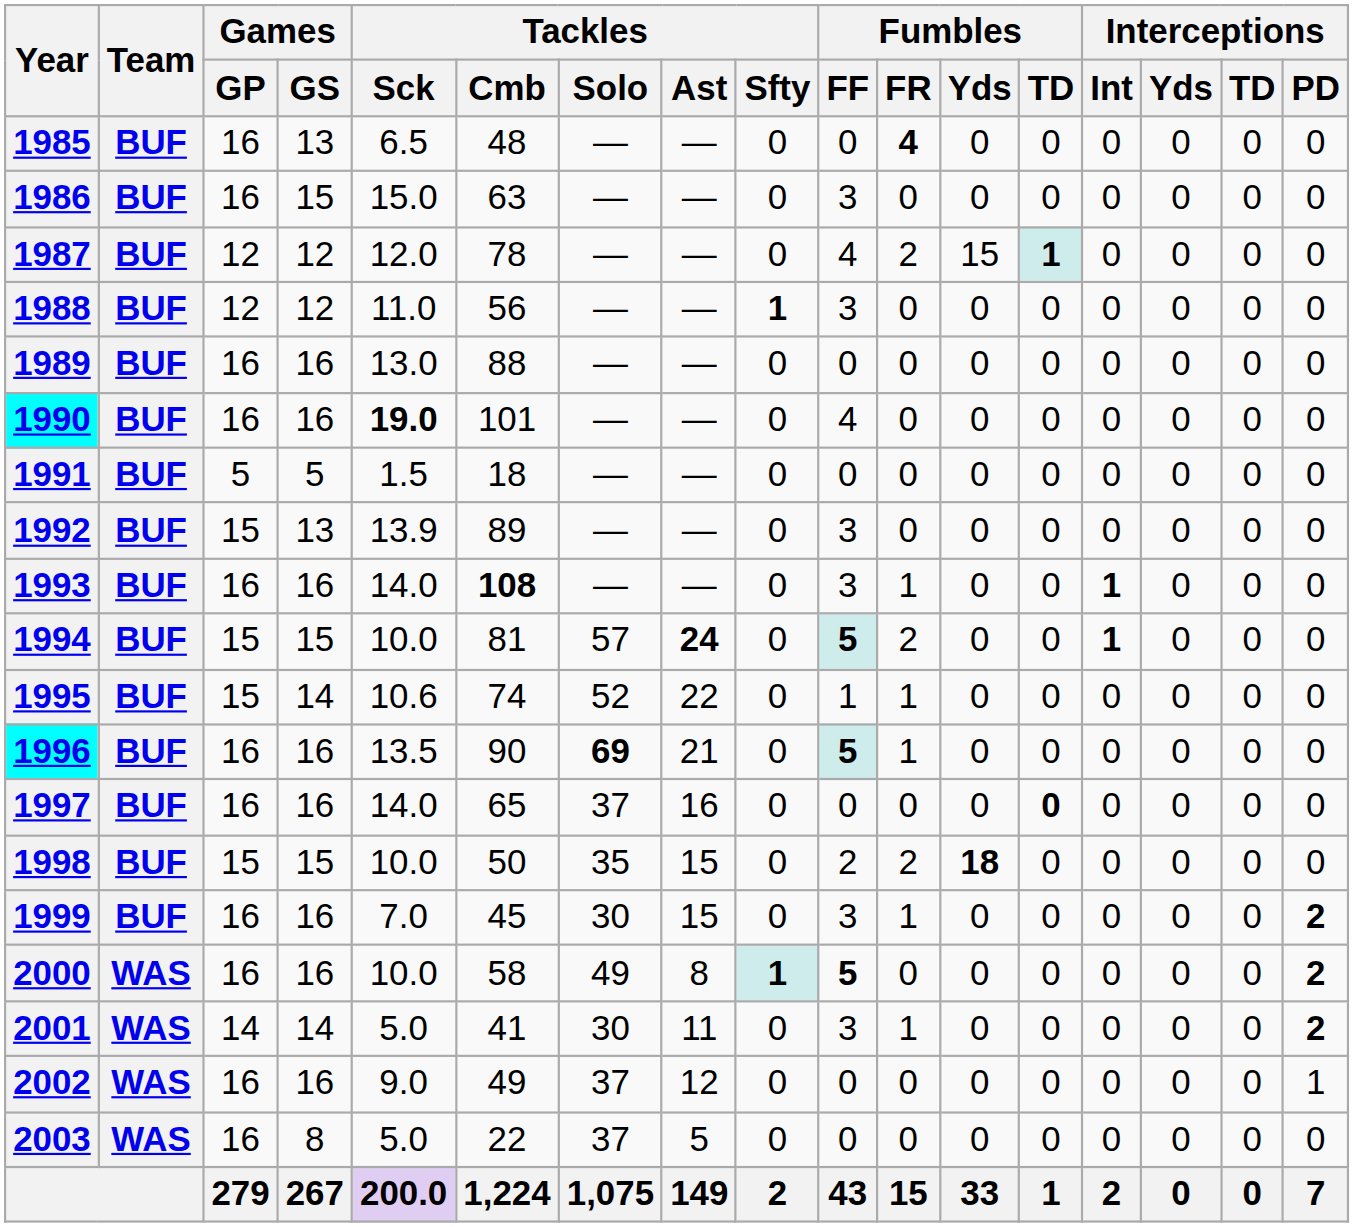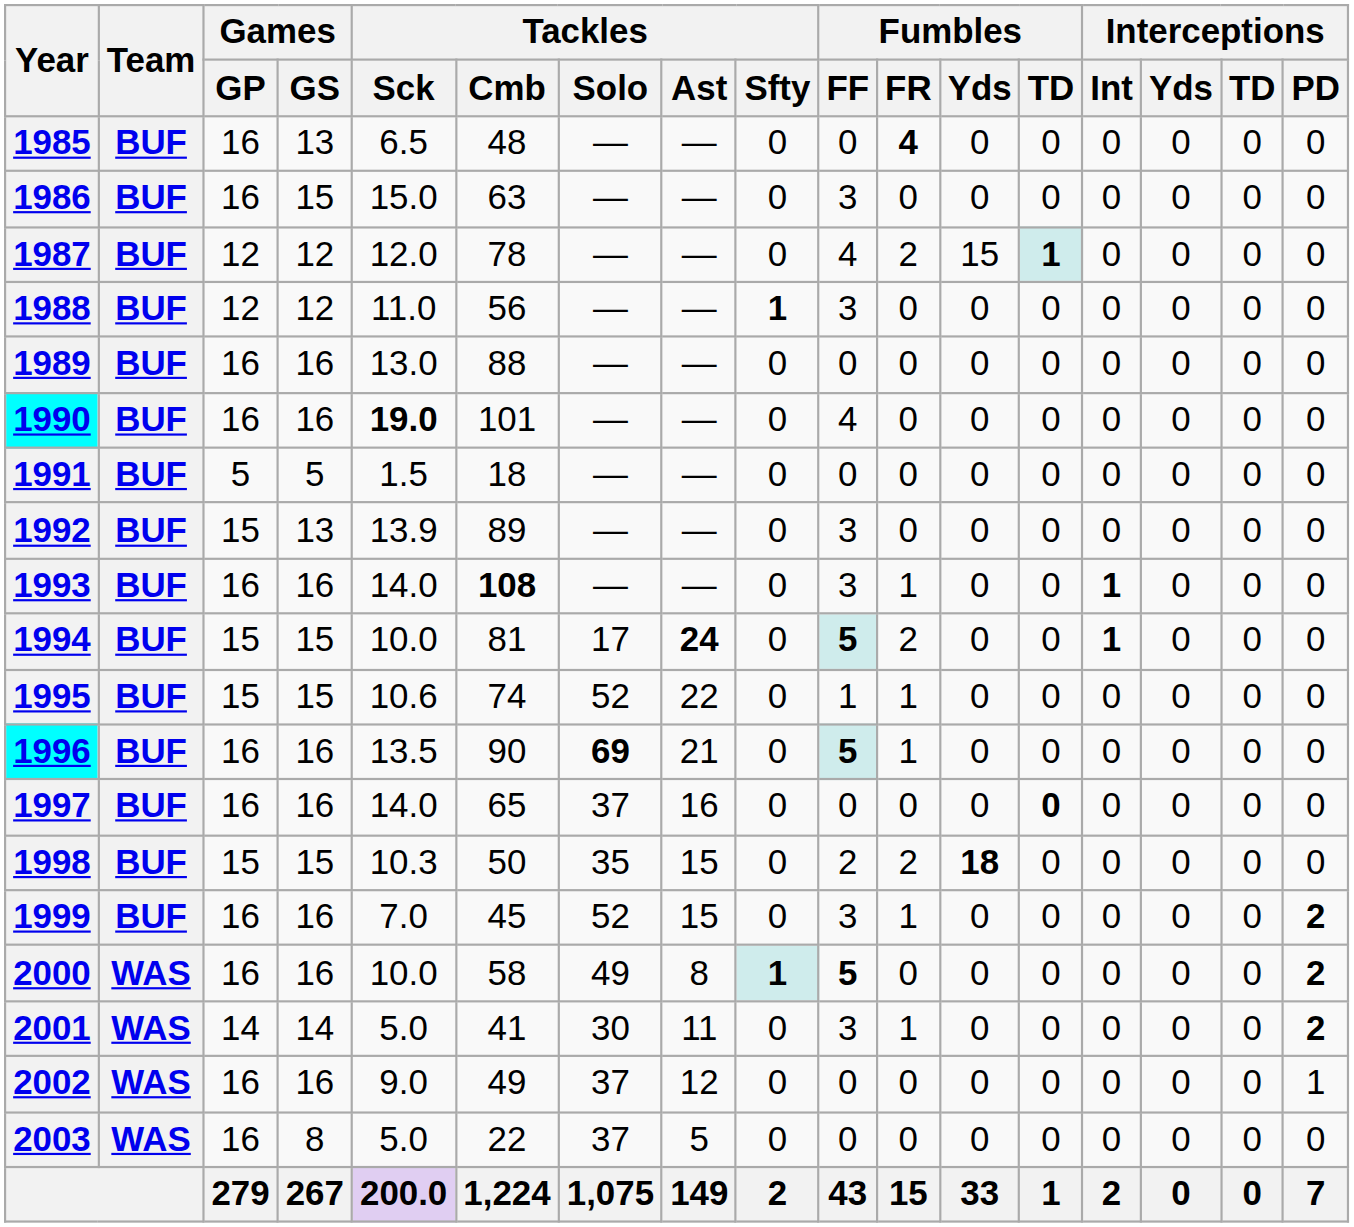1994 | Tackles / Solo: 57 -> 17
1995 | Games / GS: 14 -> 15
1998 | Tackles / Sck: 10.0 -> 10.3
1999 | Tackles / Solo: 30 -> 52
